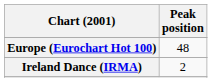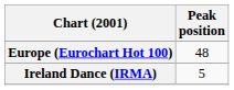Ireland Dance (IRMA) | Peak position: 2 -> 5
